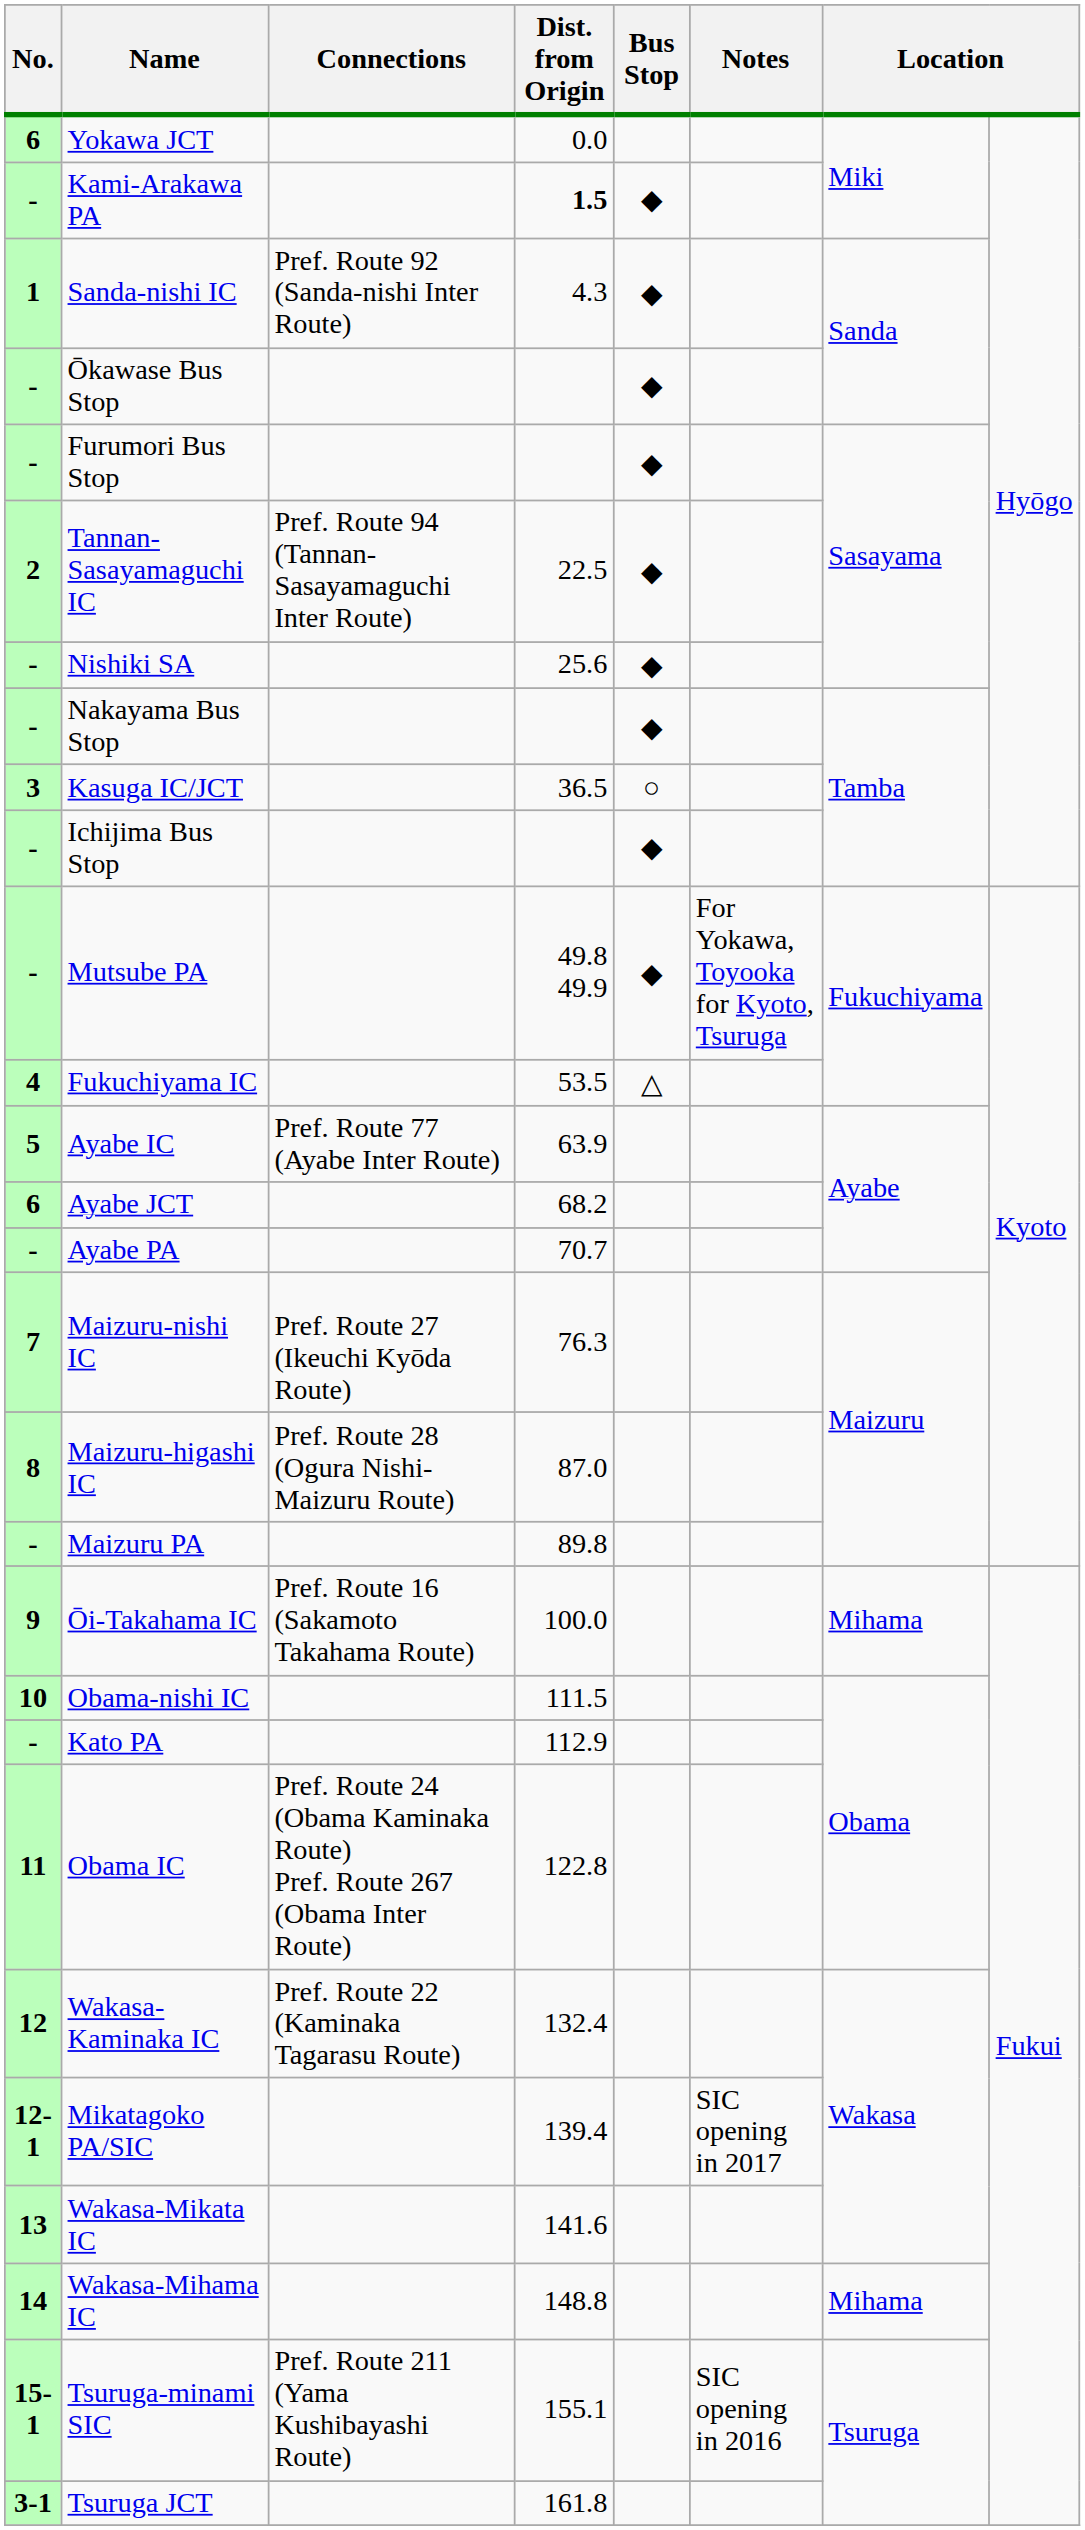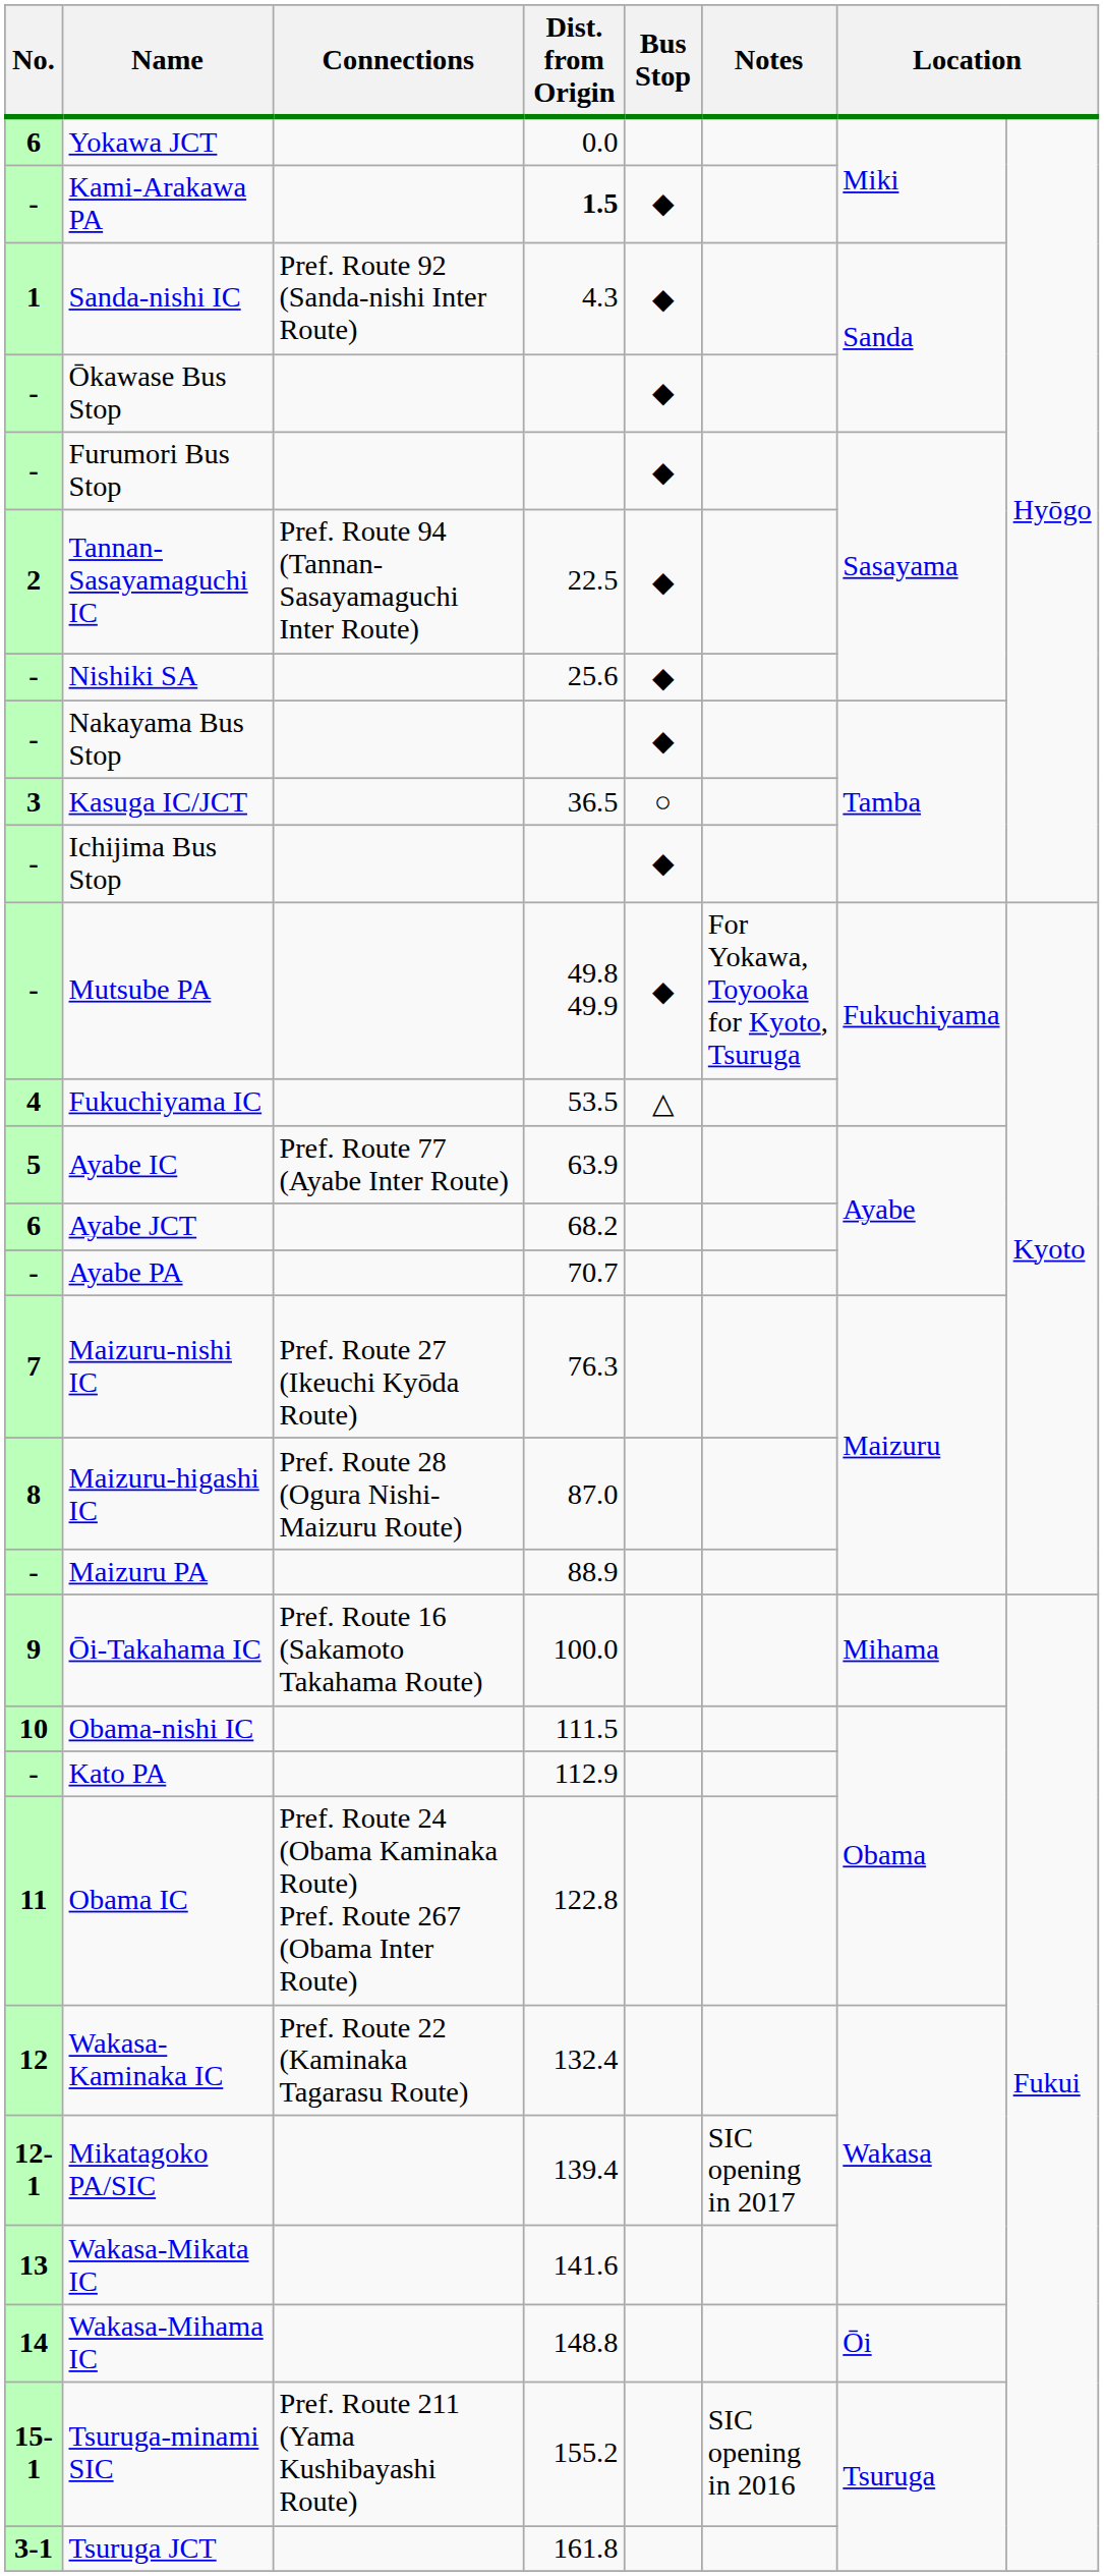Maizuru PA | Dist. from Origin: 89.8 -> 88.9
Wakasa-Mihama IC | column 7: Mihama -> Ōi
Tsuruga-minami SIC | Dist. from Origin: 155.1 -> 155.2
